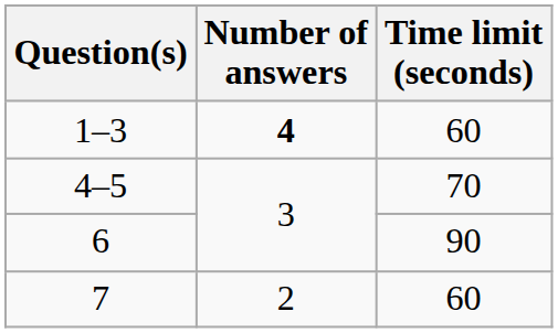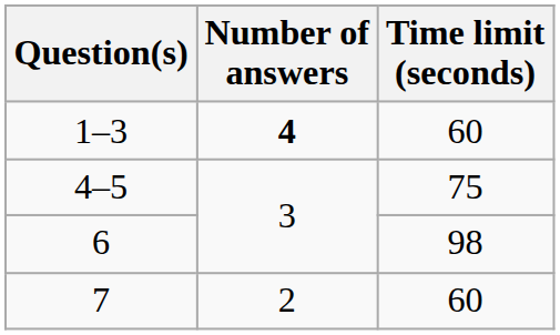4–5 | Time limit (seconds): 70 -> 75
6 | Time limit (seconds): 90 -> 98
